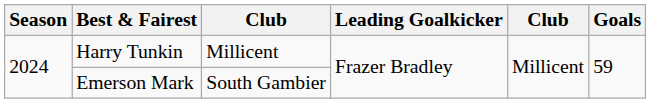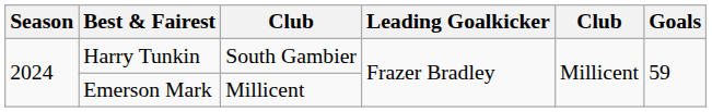Harry Tunkin | column 3: Millicent -> South Gambier
Emerson Mark | column 3: South Gambier -> Millicent
